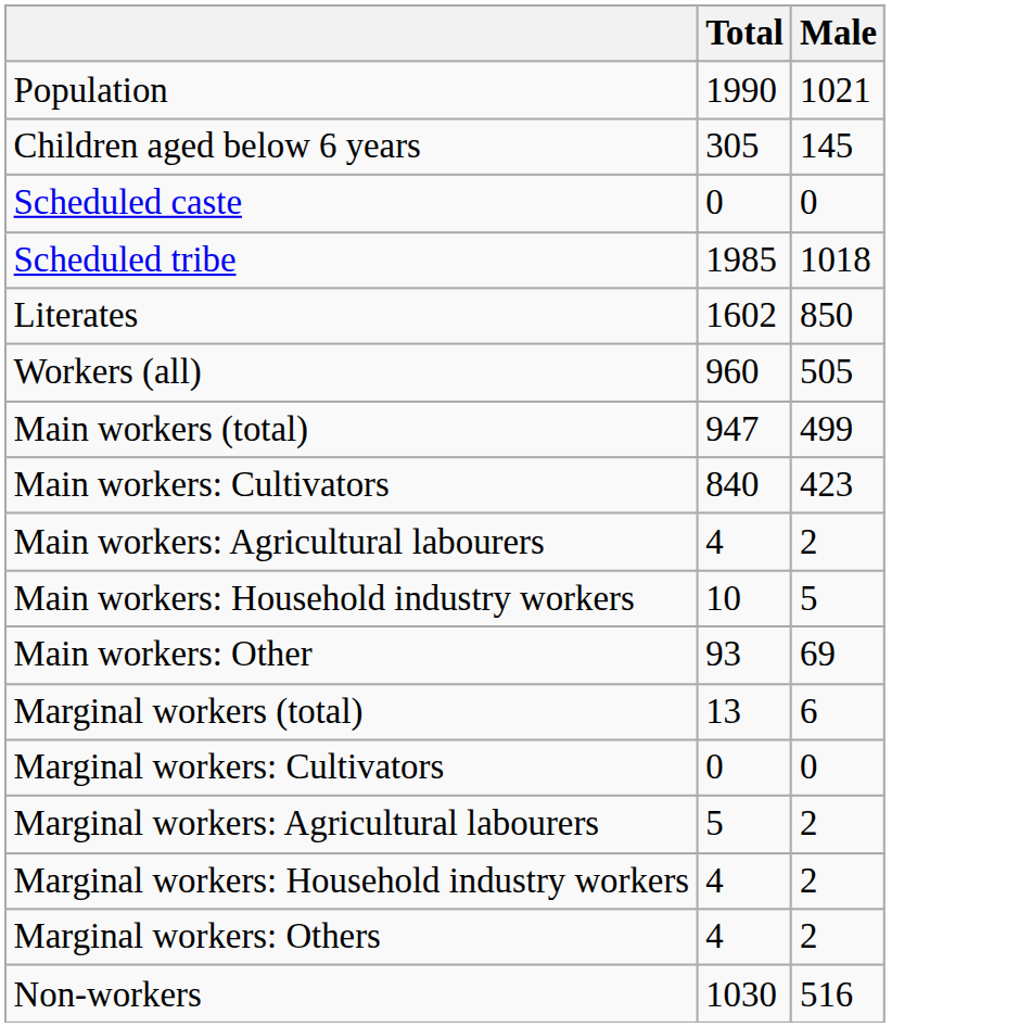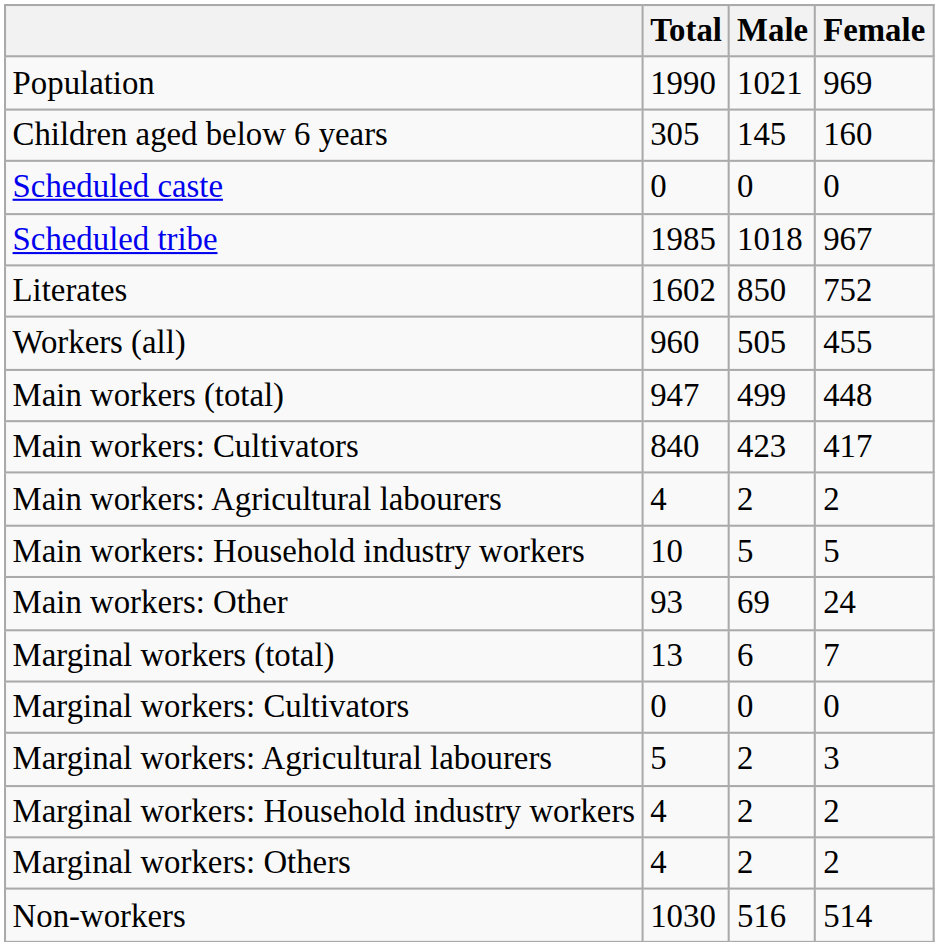+ column: Female | 969 | 160 | 0 | 967 | 752 | 455 | 448 | 417 | 2 | 5 | 24 | 7 | 0 | 3 | 2 | 2 | 514
